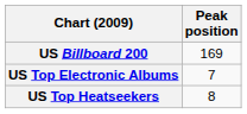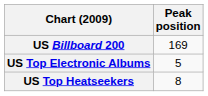US Top Electronic Albums | Peak position: 7 -> 5
